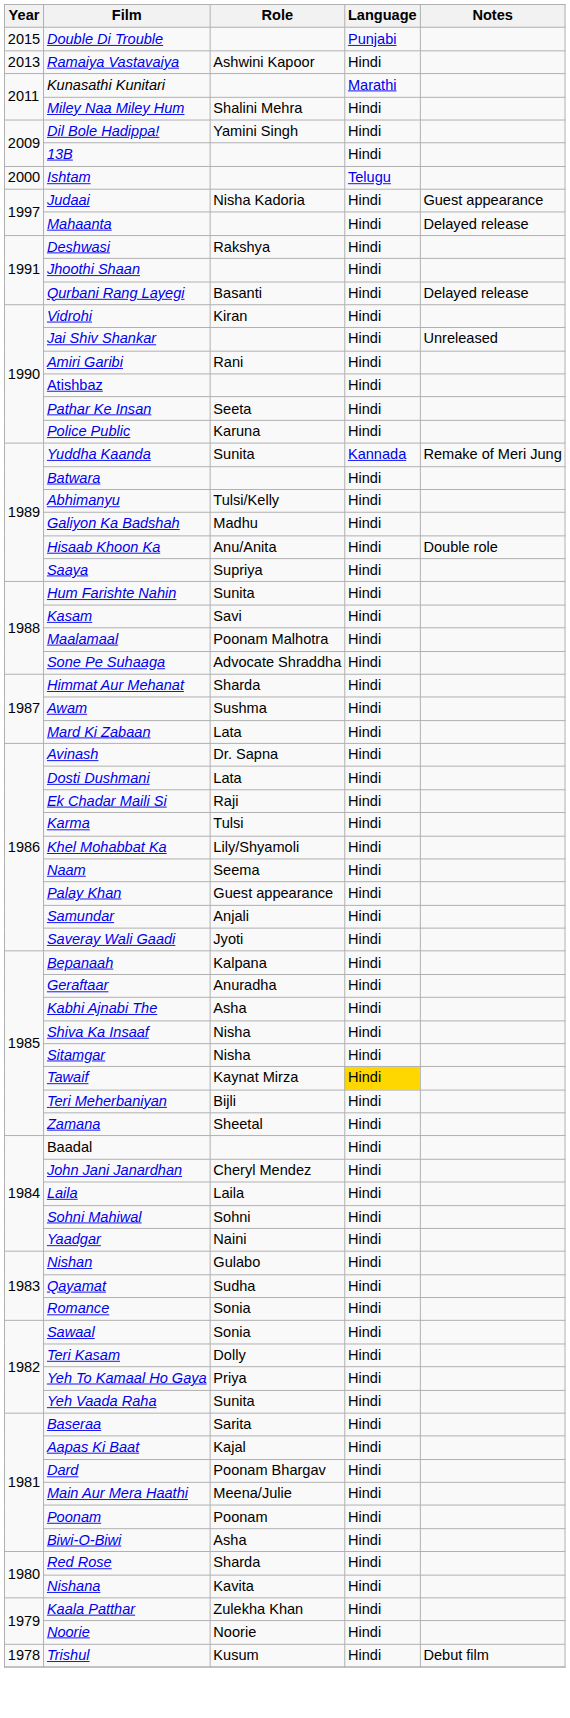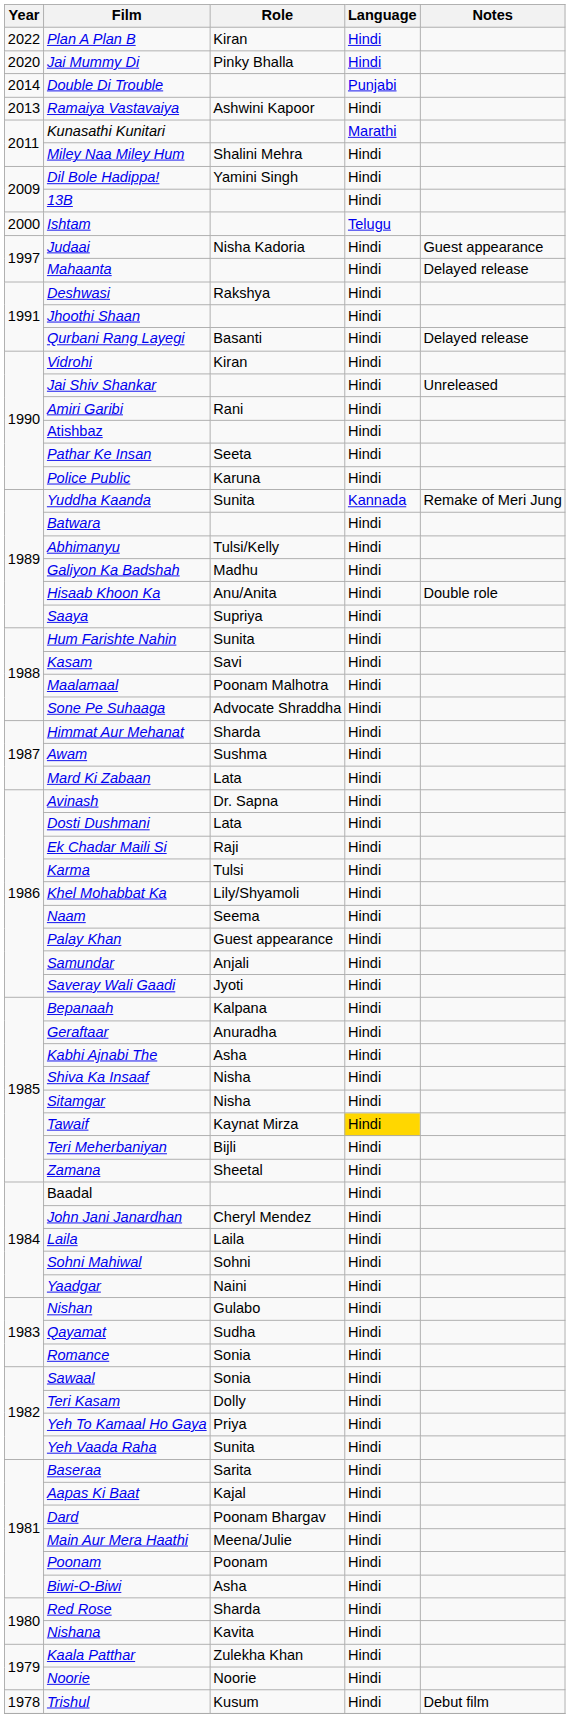+ row: 2022 | Plan A Plan B | Kiran | Hindi
+ row: 2020 | Jai Mummy Di | Pinky Bhalla | Hindi
Double Di Trouble | Year: 2015 -> 2014
